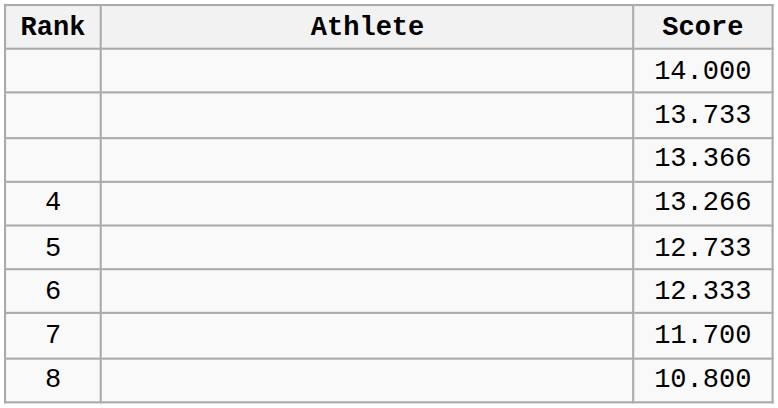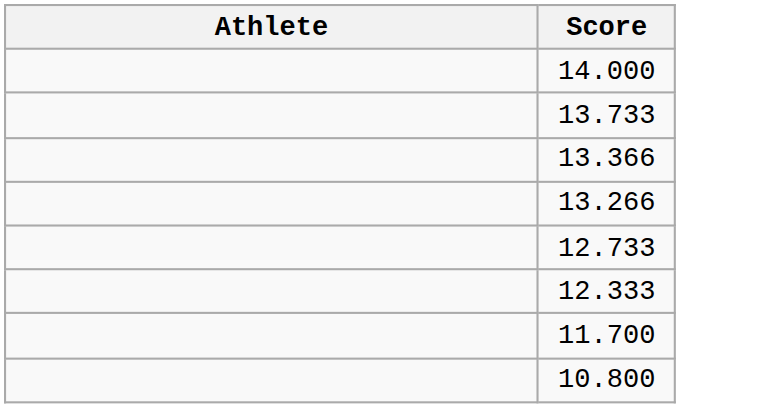- column: Rank | 4 | 5 | 6 | 7 | 8
